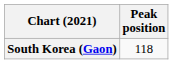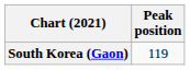South Korea (Gaon) | Peak position: 118 -> 119
